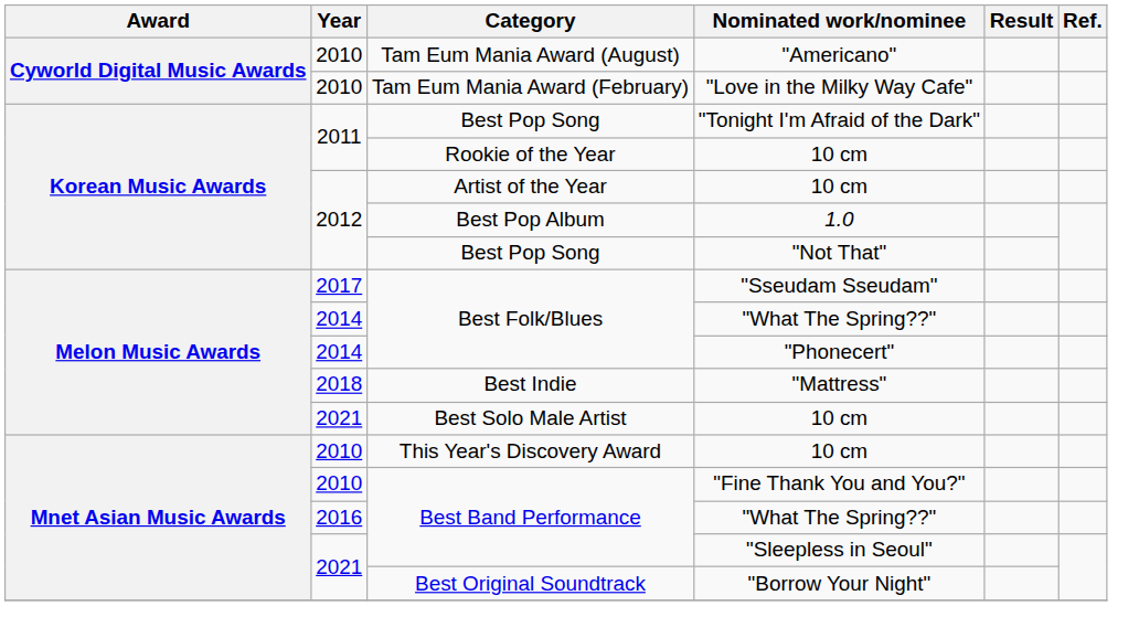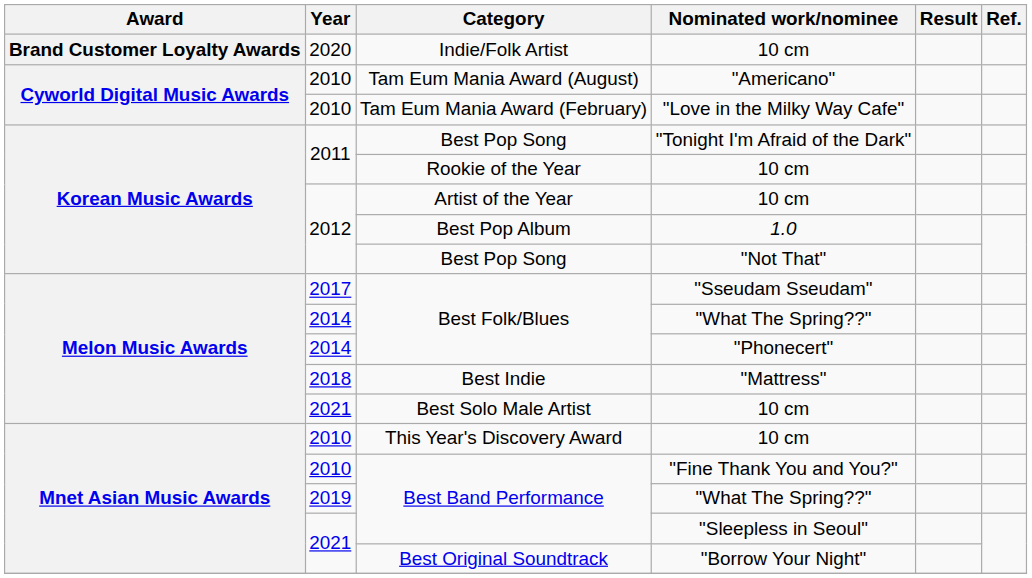+ row: Brand Customer Loyalty Awards | 2020 | Indie/Folk Artist | 10 cm
Best Band Performance / "What The Spring??" | Year: 2016 -> 2019
